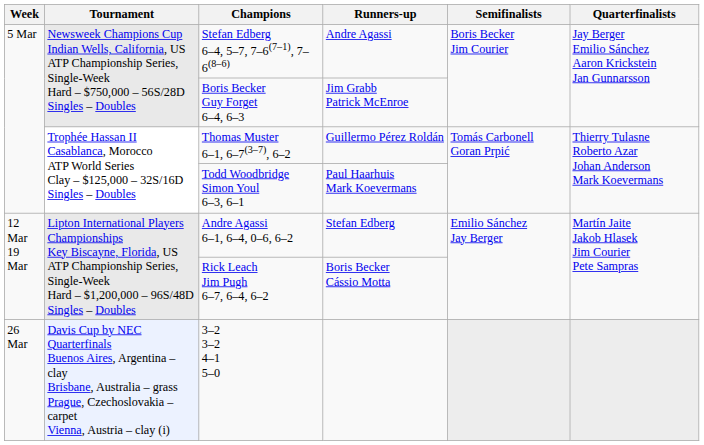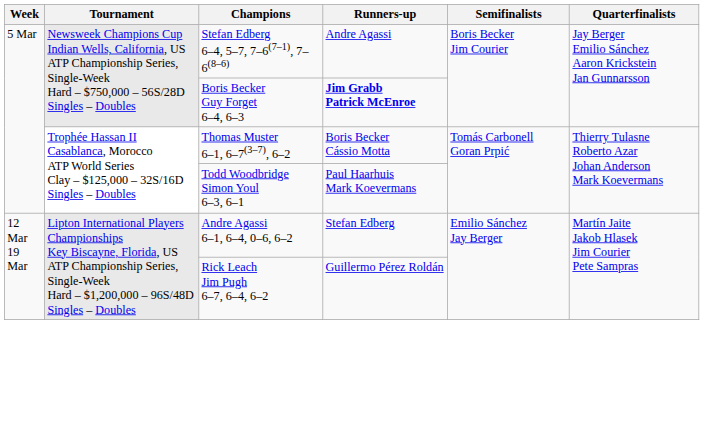Boris Becker Guy Forget 6–4, 6–3 | Runners-up: normal -> bold
Thomas Muster 6–1, 6–7(3–7), 6–2 | Runners-up: Guillermo Pérez Roldán -> Boris Becker Cássio Motta
Rick Leach Jim Pugh 6–7, 6–4, 6–2 | Runners-up: Boris Becker Cássio Motta -> Guillermo Pérez Roldán
- row: 26 Mar | Davis Cup by NEC Quarterfinals Buenos Aires, Argentina – clay Brisbane, Australia – grass Prague, Czechoslovakia – carpet Vienna, Austria – clay (i) | 3–2 3–2 4–1 5–0
